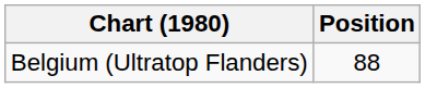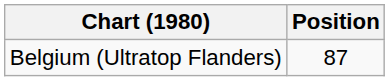Belgium (Ultratop Flanders) | Position: 88 -> 87
